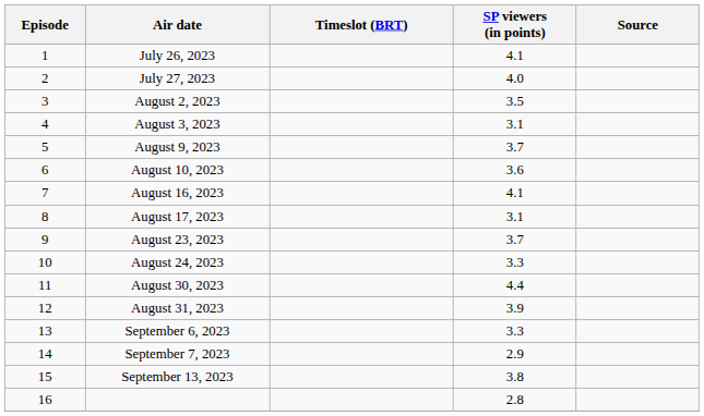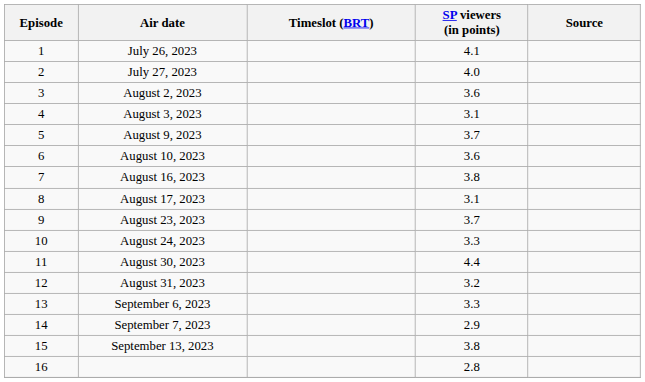August 2, 2023 | SP viewers (in points): 3.5 -> 3.6
August 16, 2023 | SP viewers (in points): 4.1 -> 3.8
August 31, 2023 | SP viewers (in points): 3.9 -> 3.2
